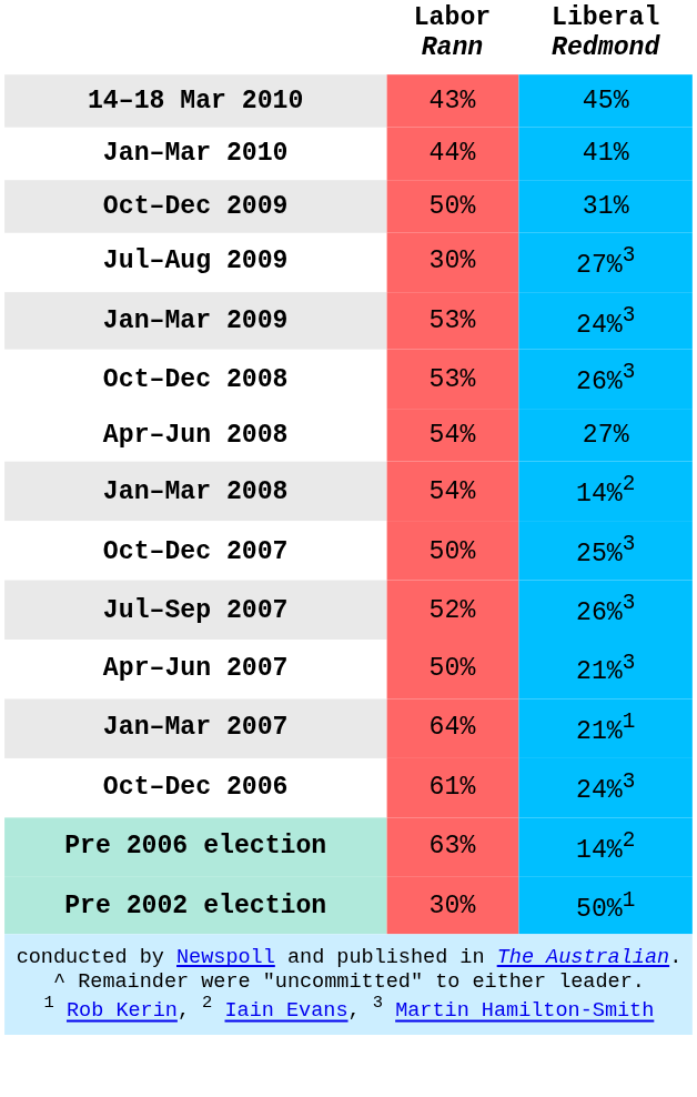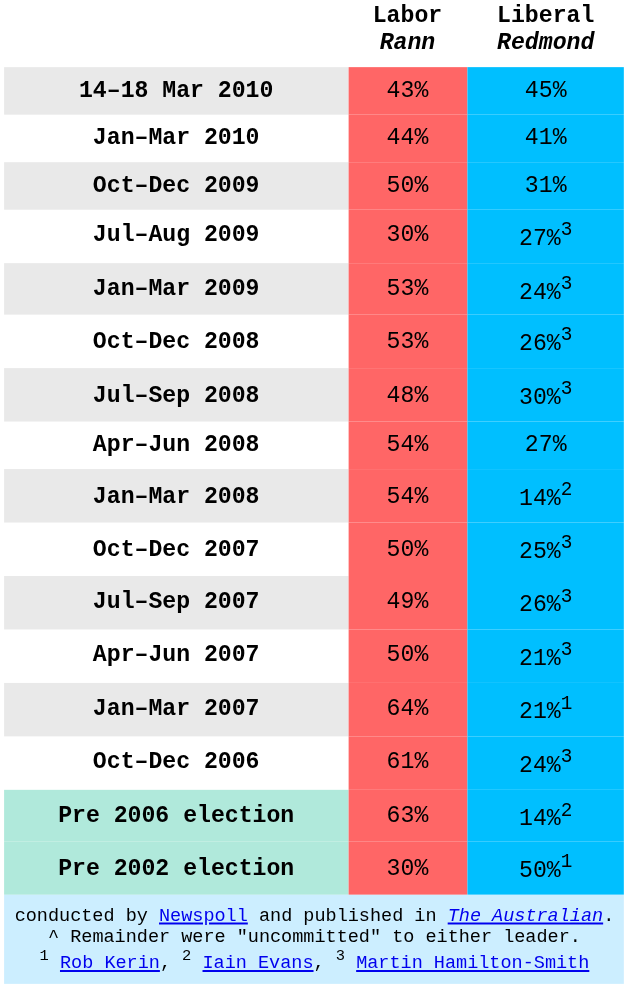+ row: Jul–Sep 2008 | 48% | 30%3
Jul–Sep 2007 | Labor Rann: 52% -> 49%
